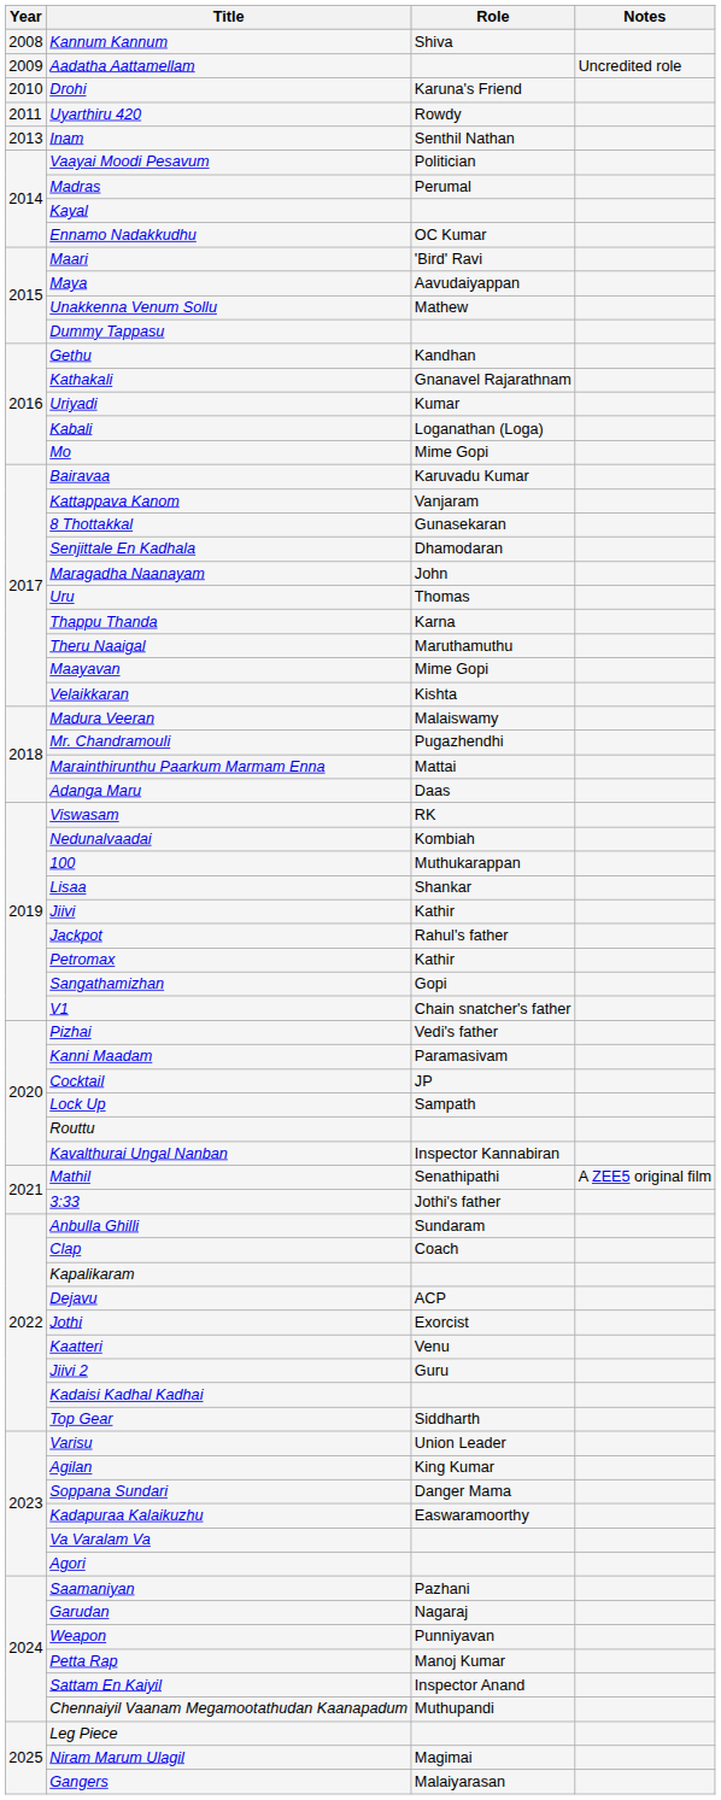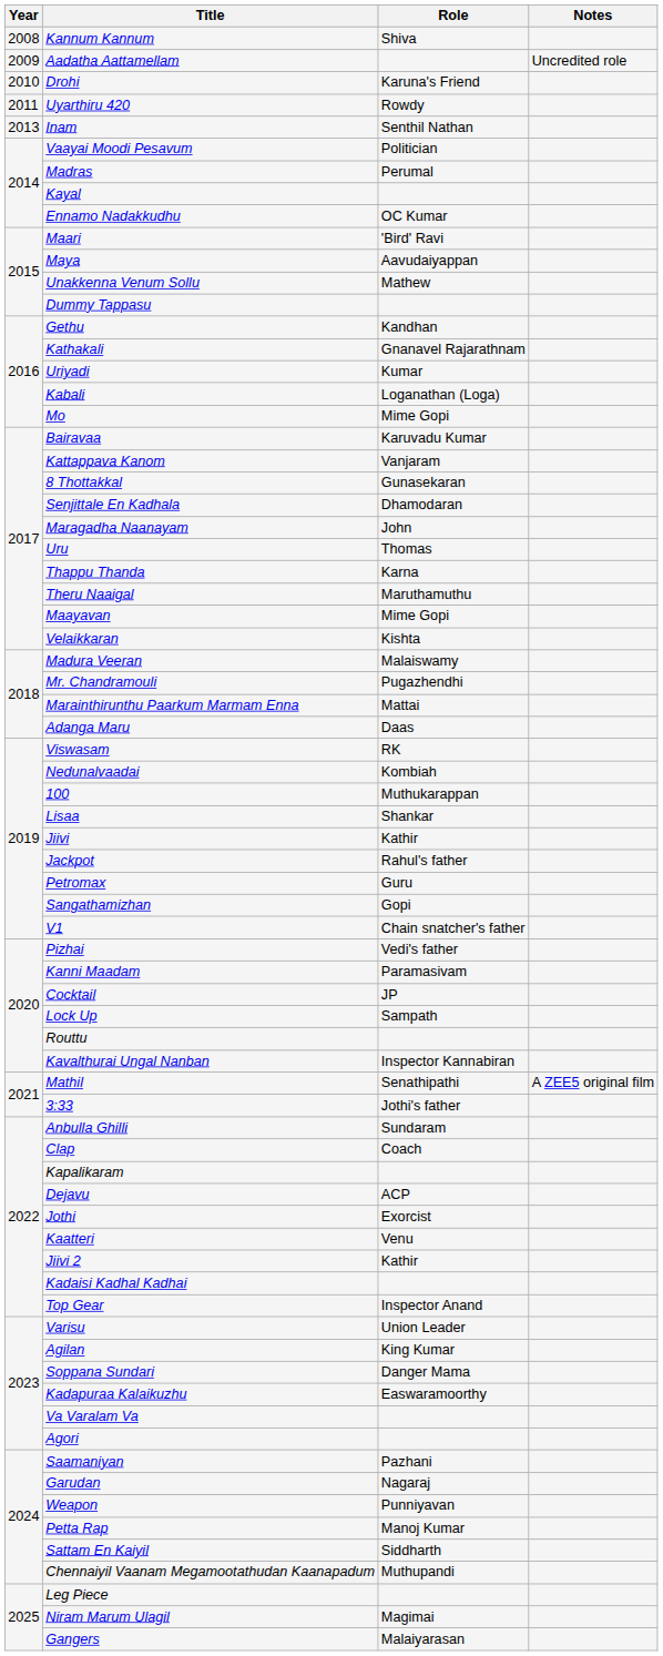Petromax | Role: Kathir -> Guru
Jiivi 2 | Role: Guru -> Kathir
Top Gear | Role: Siddharth -> Inspector Anand
Sattam En Kaiyil | Role: Inspector Anand -> Siddharth
